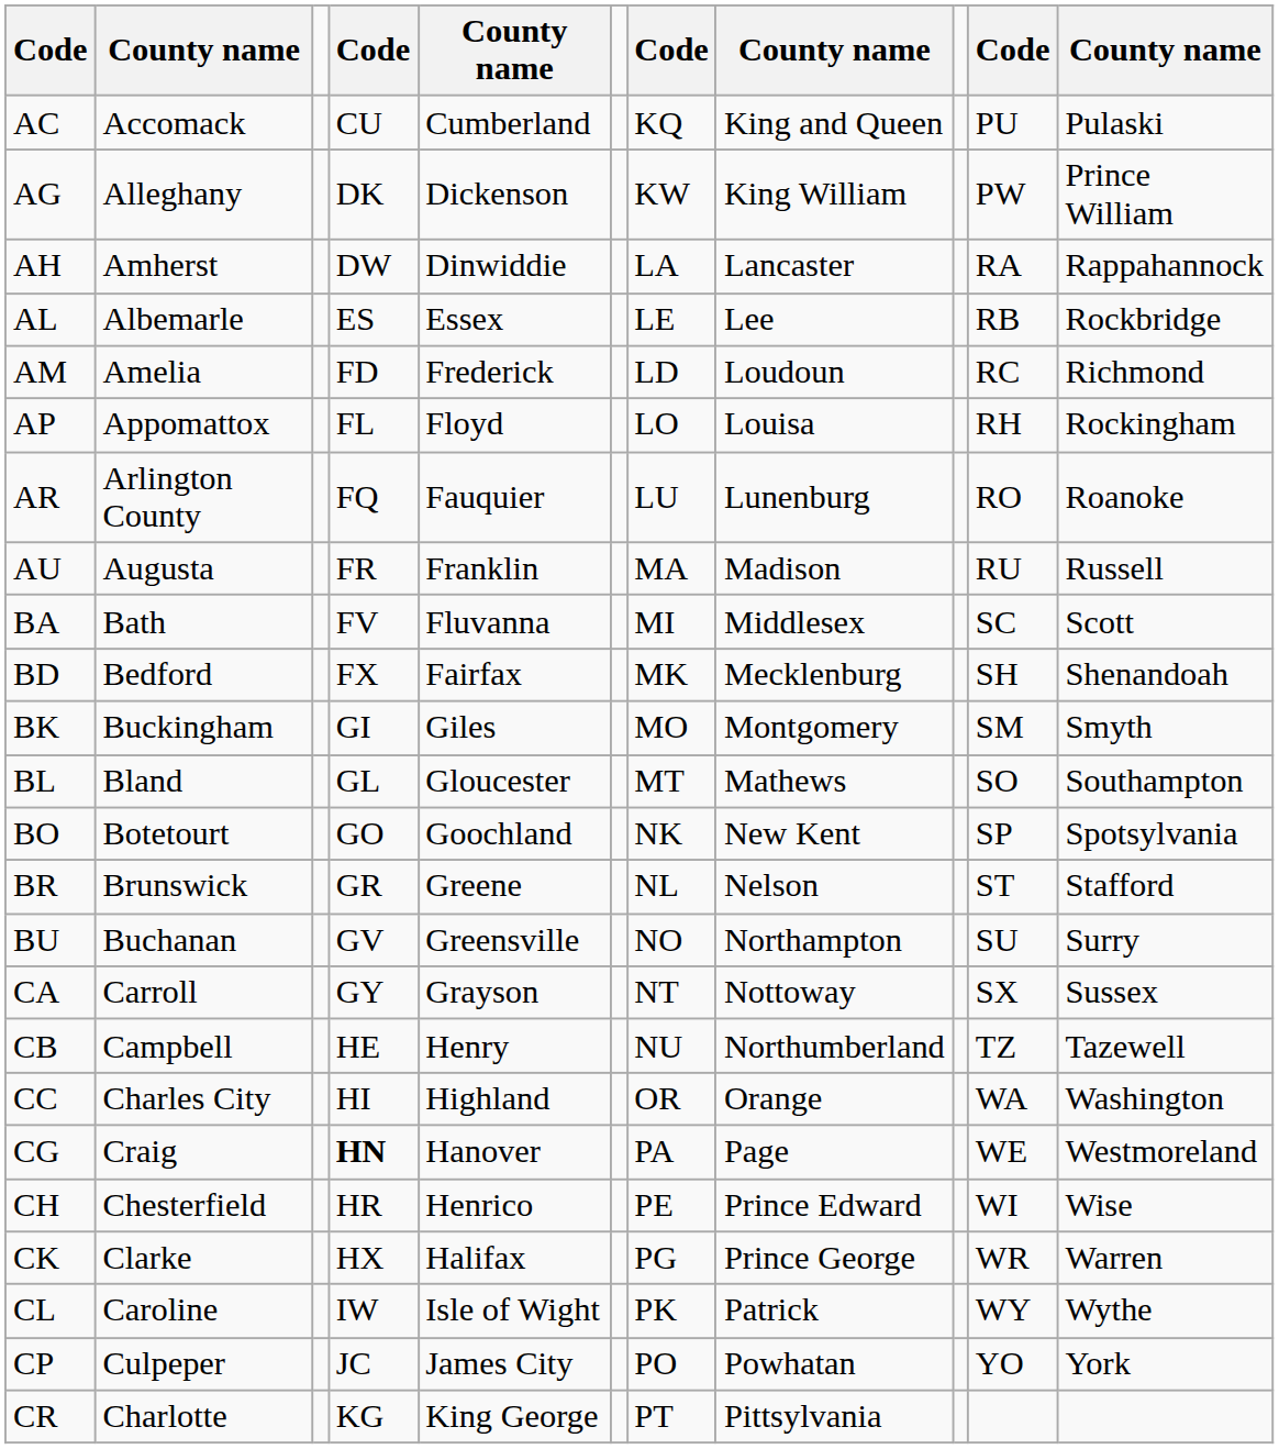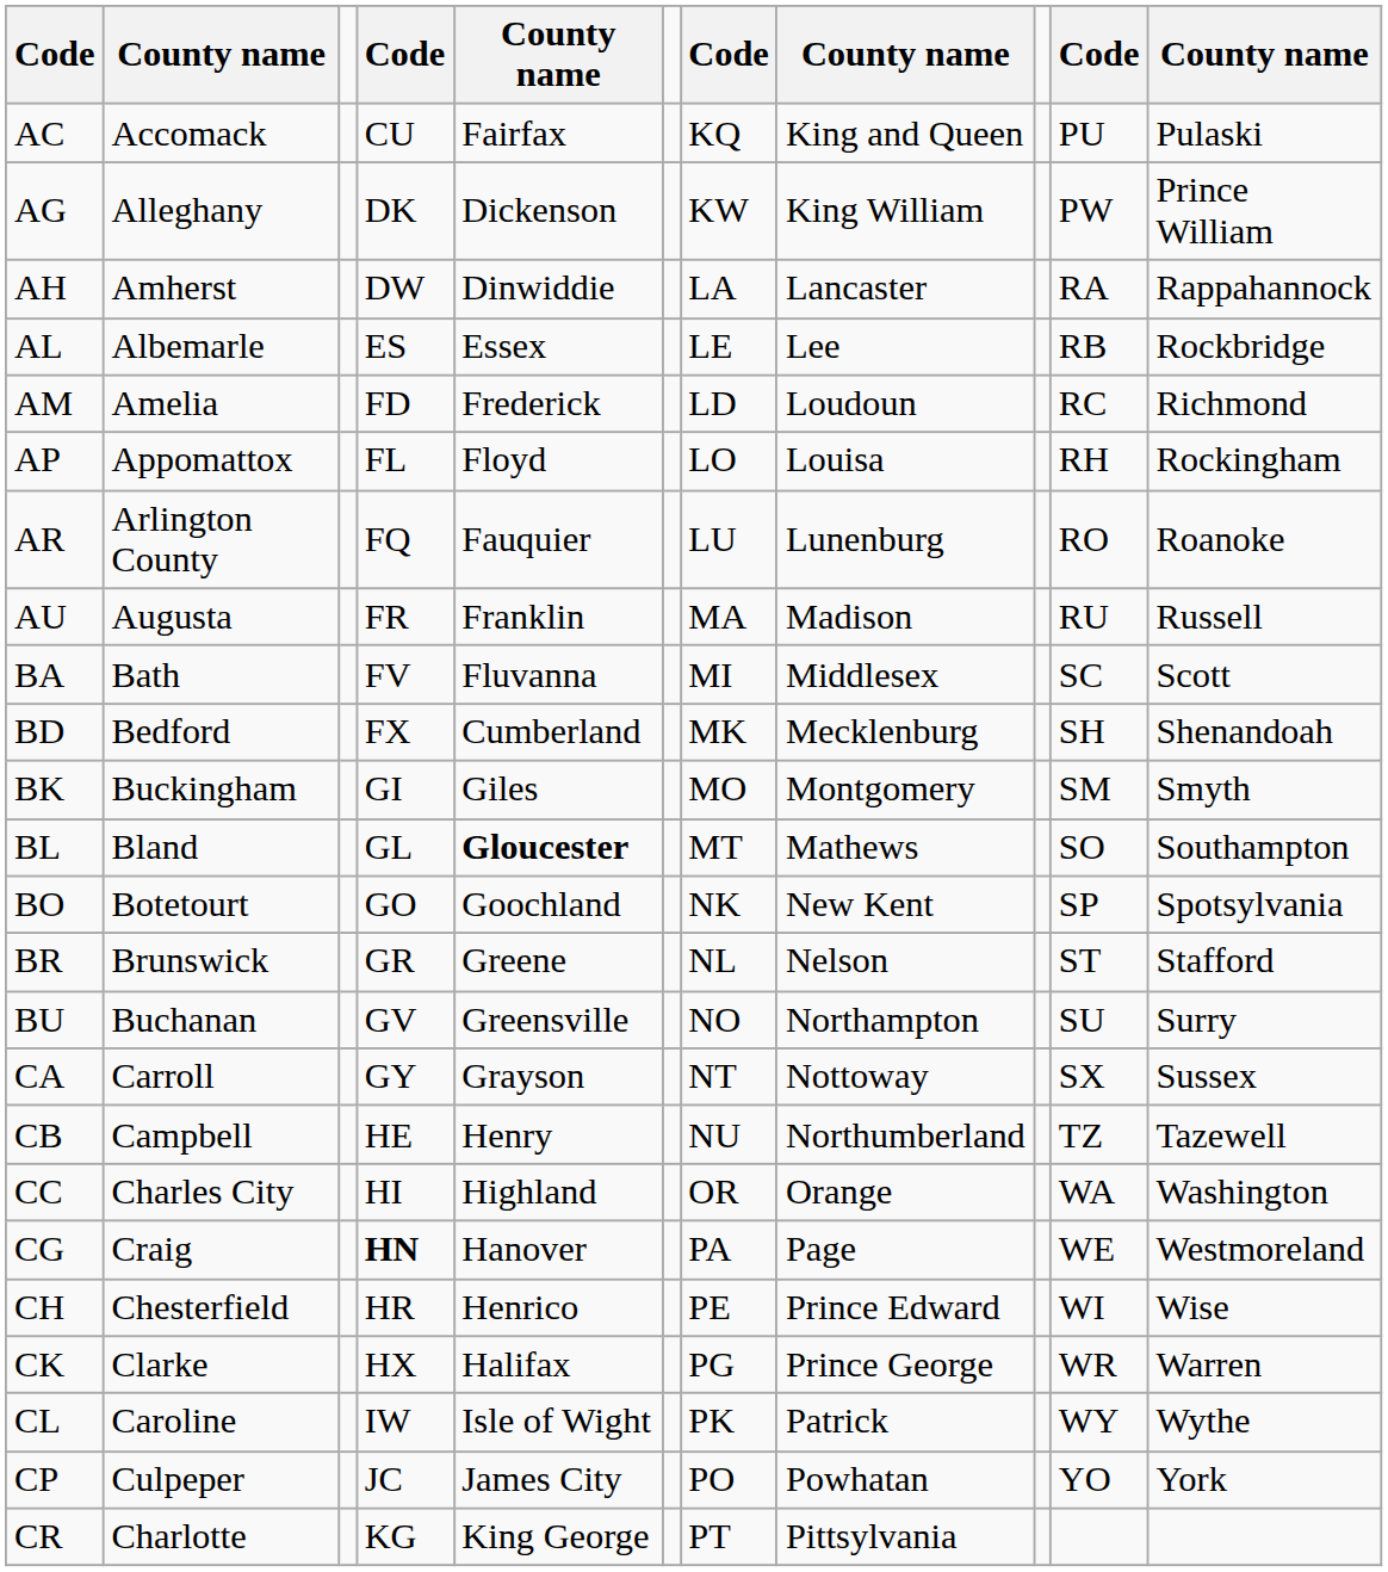AC | column 5: Cumberland -> Fairfax
BD | column 5: Fairfax -> Cumberland
BL | column 5: normal -> bold
